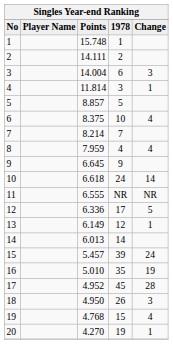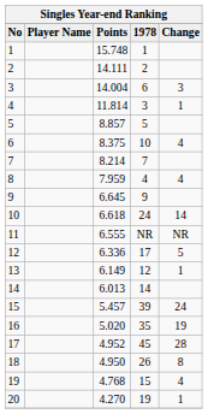16 | Points: 5.010 -> 5.020
18 | Change: 3 -> 8
